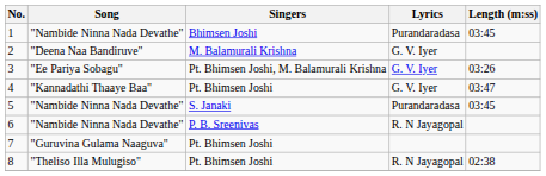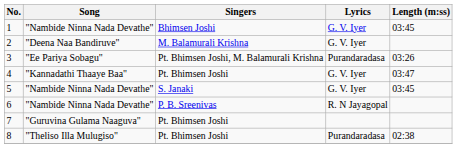1 | Lyrics: Purandaradasa -> G. V. Iyer
3 | Lyrics: G. V. Iyer -> Purandaradasa
5 | Lyrics: Purandaradasa -> G. V. Iyer
8 | Lyrics: R. N Jayagopal -> Purandaradasa
